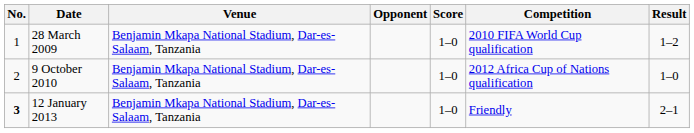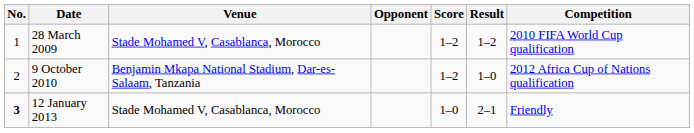columns swapped: Result <-> Competition
28 March 2009 | Venue: Benjamin Mkapa National Stadium, Dar-es-Salaam, Tanzania -> Stade Mohamed V, Casablanca, Morocco
28 March 2009 | Score: 1–0 -> 1–2
9 October 2010 | Score: 1–0 -> 1–2
12 January 2013 | Venue: Benjamin Mkapa National Stadium, Dar-es-Salaam, Tanzania -> Stade Mohamed V, Casablanca, Morocco
